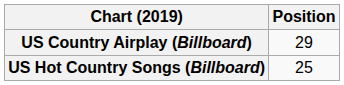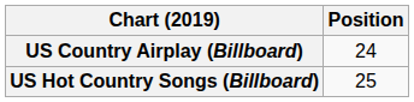US Country Airplay (Billboard) | Position: 29 -> 24
